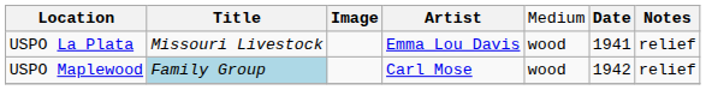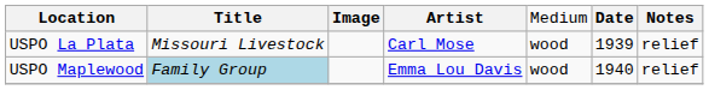USPO La Plata | column 4: Emma Lou Davis -> Carl Mose
USPO La Plata | column 6: 1941 -> 1939
USPO Maplewood | column 4: Carl Mose -> Emma Lou Davis
USPO Maplewood | column 6: 1942 -> 1940
